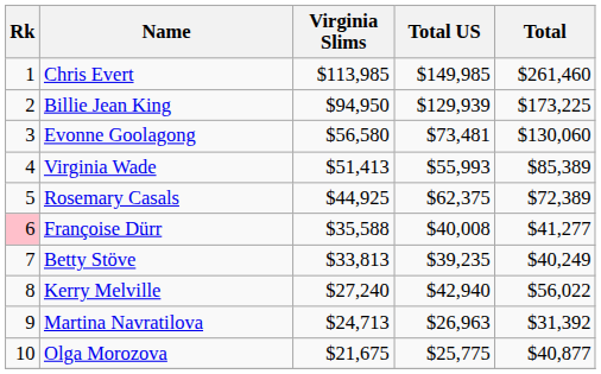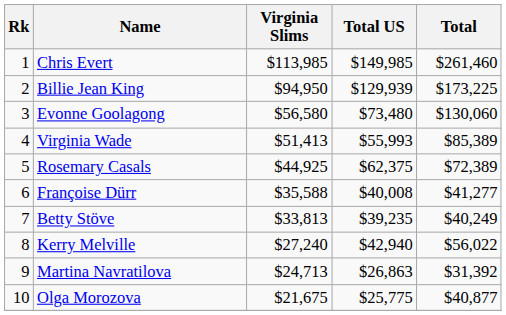Evonne Goolagong | Total US: $73,481 -> $73,480
Françoise Dürr | Rk: pink background -> no background
Martina Navratilova | Total US: $26,963 -> $26,863
